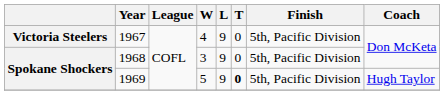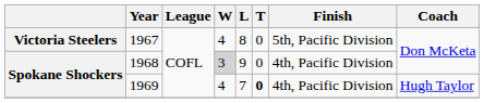1967 | L: 9 -> 8
1968 | W: no background -> lightgrey background
1968 | Finish: 5th, Pacific Division -> 4th, Pacific Division
1969 | W: 5 -> 4
1969 | L: 9 -> 7
1969 | Finish: 5th, Pacific Division -> 4th, Pacific Division
